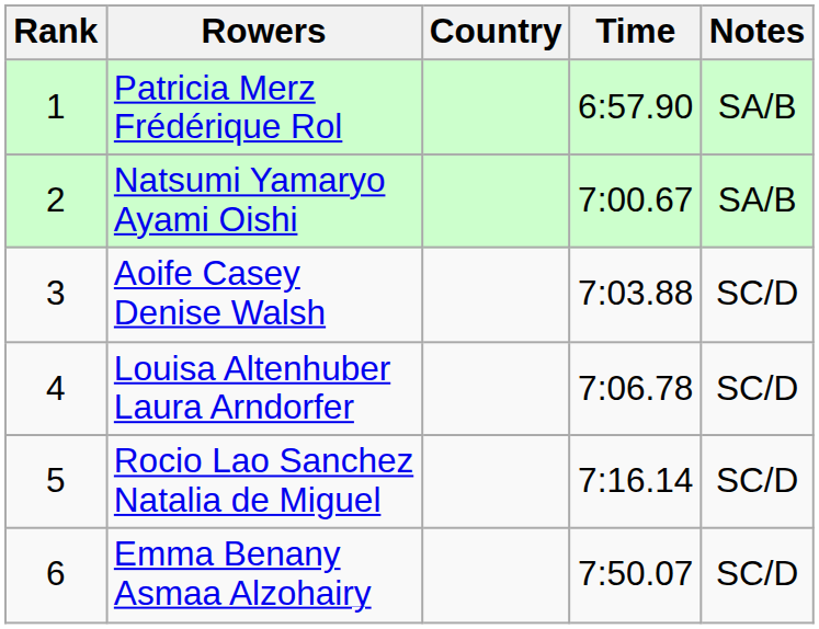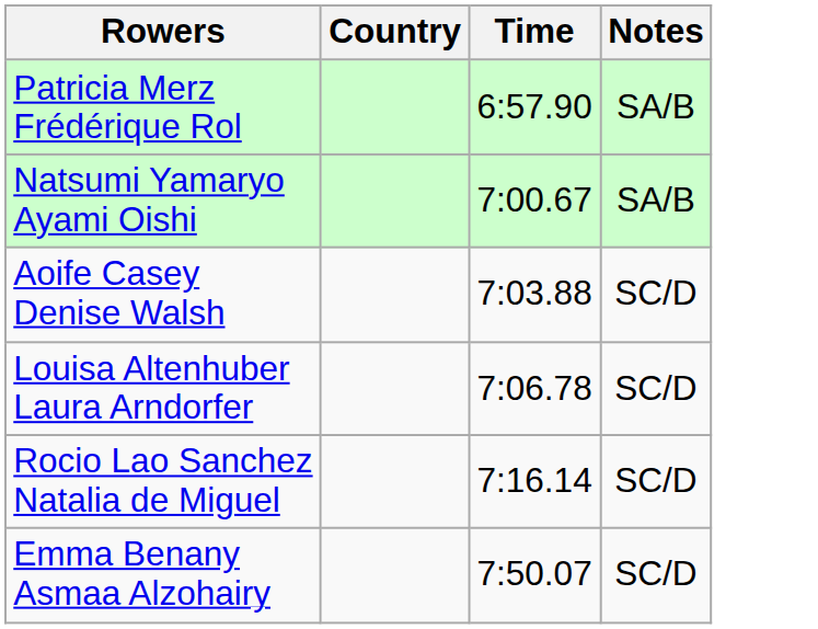- column: Rank | 1 | 2 | 3 | 4 | 5 | 6
